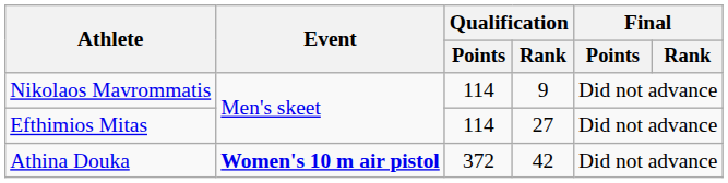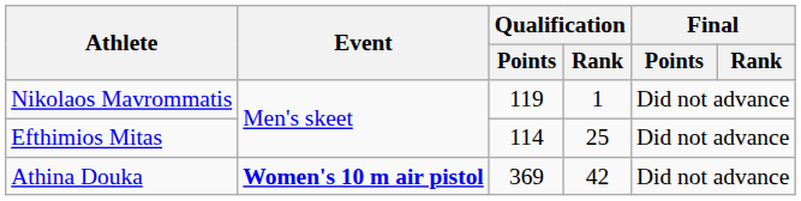Nikolaos Mavrommatis | Qualification / Points: 114 -> 119
Nikolaos Mavrommatis | Qualification / Rank: 9 -> 1
Efthimios Mitas | Qualification / Rank: 27 -> 25
Athina Douka | Qualification / Points: 372 -> 369
